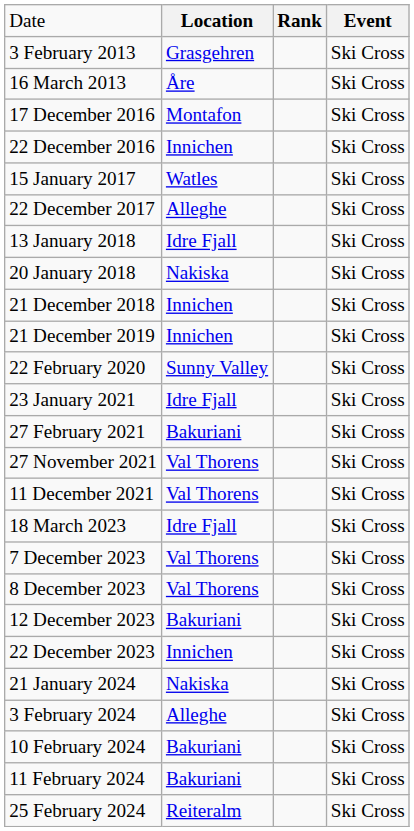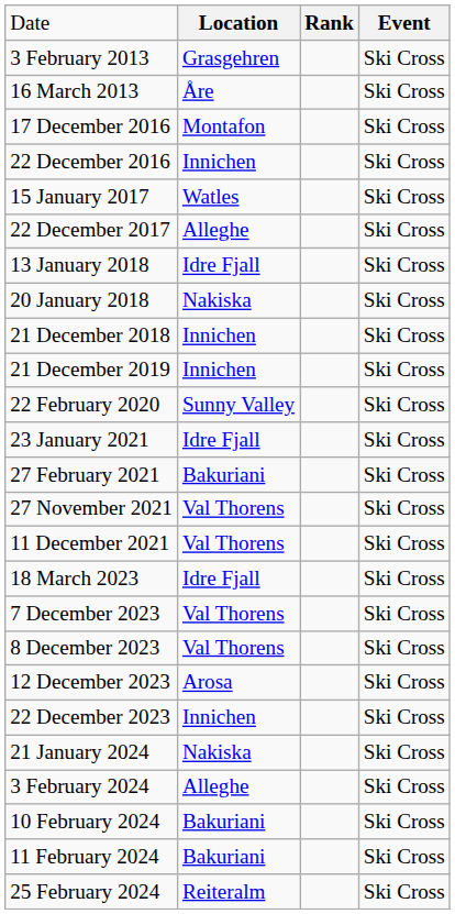12 December 2023 | column 2: Bakuriani -> Arosa
